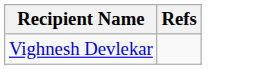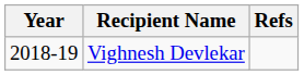+ column: Year | 2018-19
